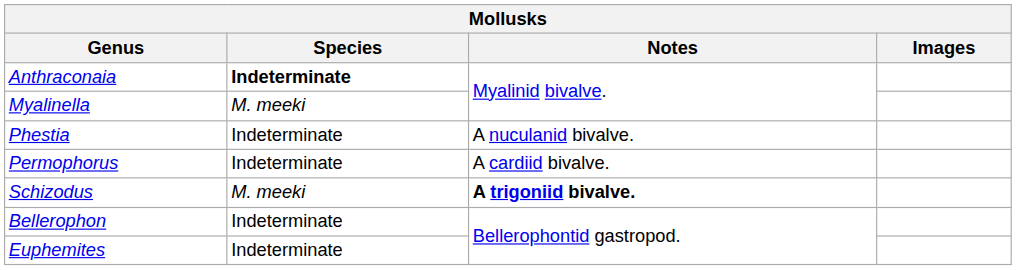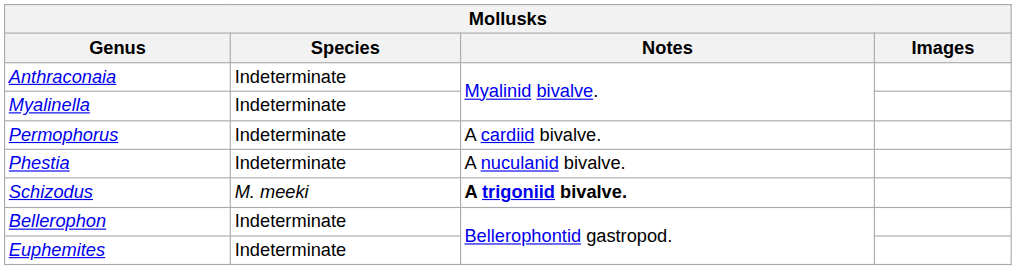Anthraconaia | Species: bold -> normal
Myalinella | Species: M. meeki -> Indeterminate
rows swapped: Permophorus <-> Phestia
